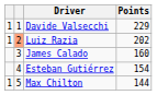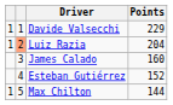Luiz Razia | Points: 202 -> 204
Esteban Gutiérrez | Points: 154 -> 152
